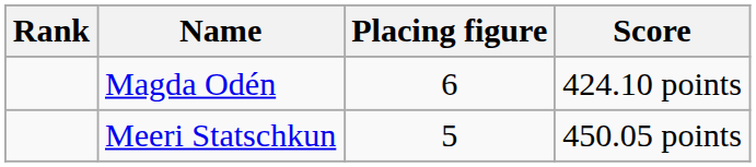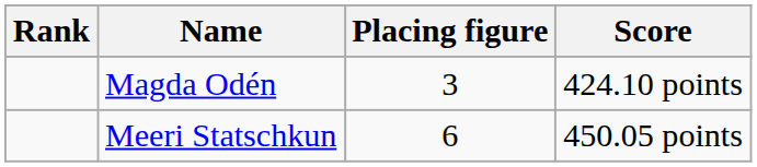Magda Odén | Placing figure: 6 -> 3
Meeri Statschkun | Placing figure: 5 -> 6
